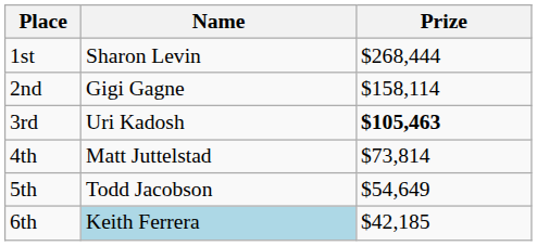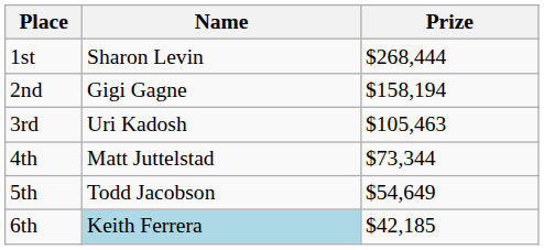2nd | Prize: $158,114 -> $158,194
3rd | Prize: bold -> normal
4th | Prize: $73,814 -> $73,344
